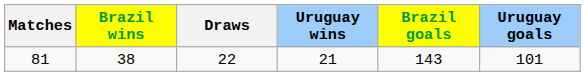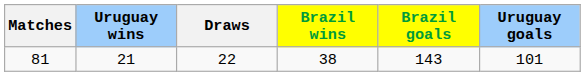columns swapped: Brazil wins <-> Uruguay wins
